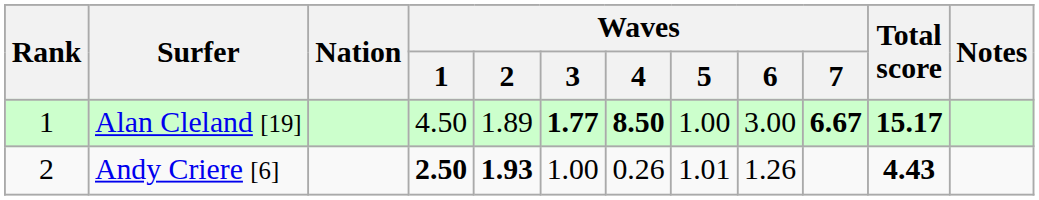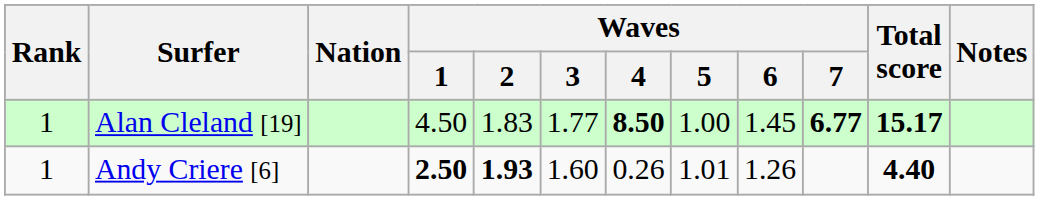Alan Cleland [19] | Waves / 2: 1.89 -> 1.83
Alan Cleland [19] | Waves / 3: bold -> normal
Alan Cleland [19] | Waves / 6: 3.00 -> 1.45
Alan Cleland [19] | Waves / 7: 6.67 -> 6.77
Andy Criere [6] | Rank: 2 -> 1
Andy Criere [6] | Waves / 3: 1.00 -> 1.60
Andy Criere [6] | Total score: 4.43 -> 4.40
